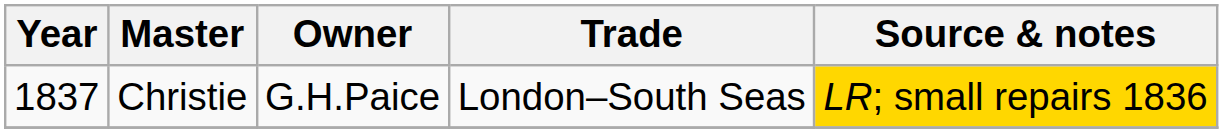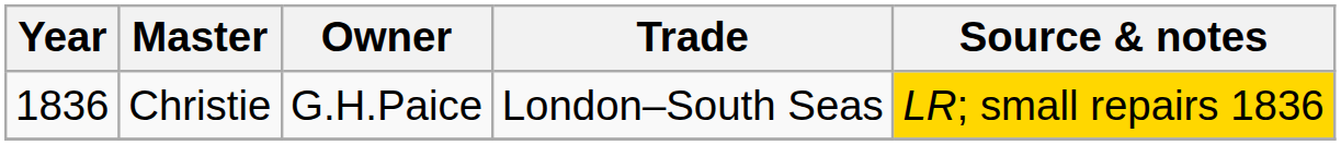Christie | Year: 1837 -> 1836
